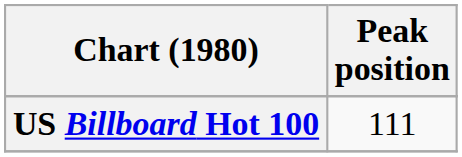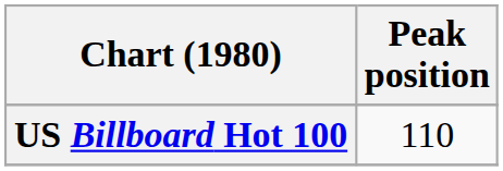US Billboard Hot 100 | Peak position: 111 -> 110
